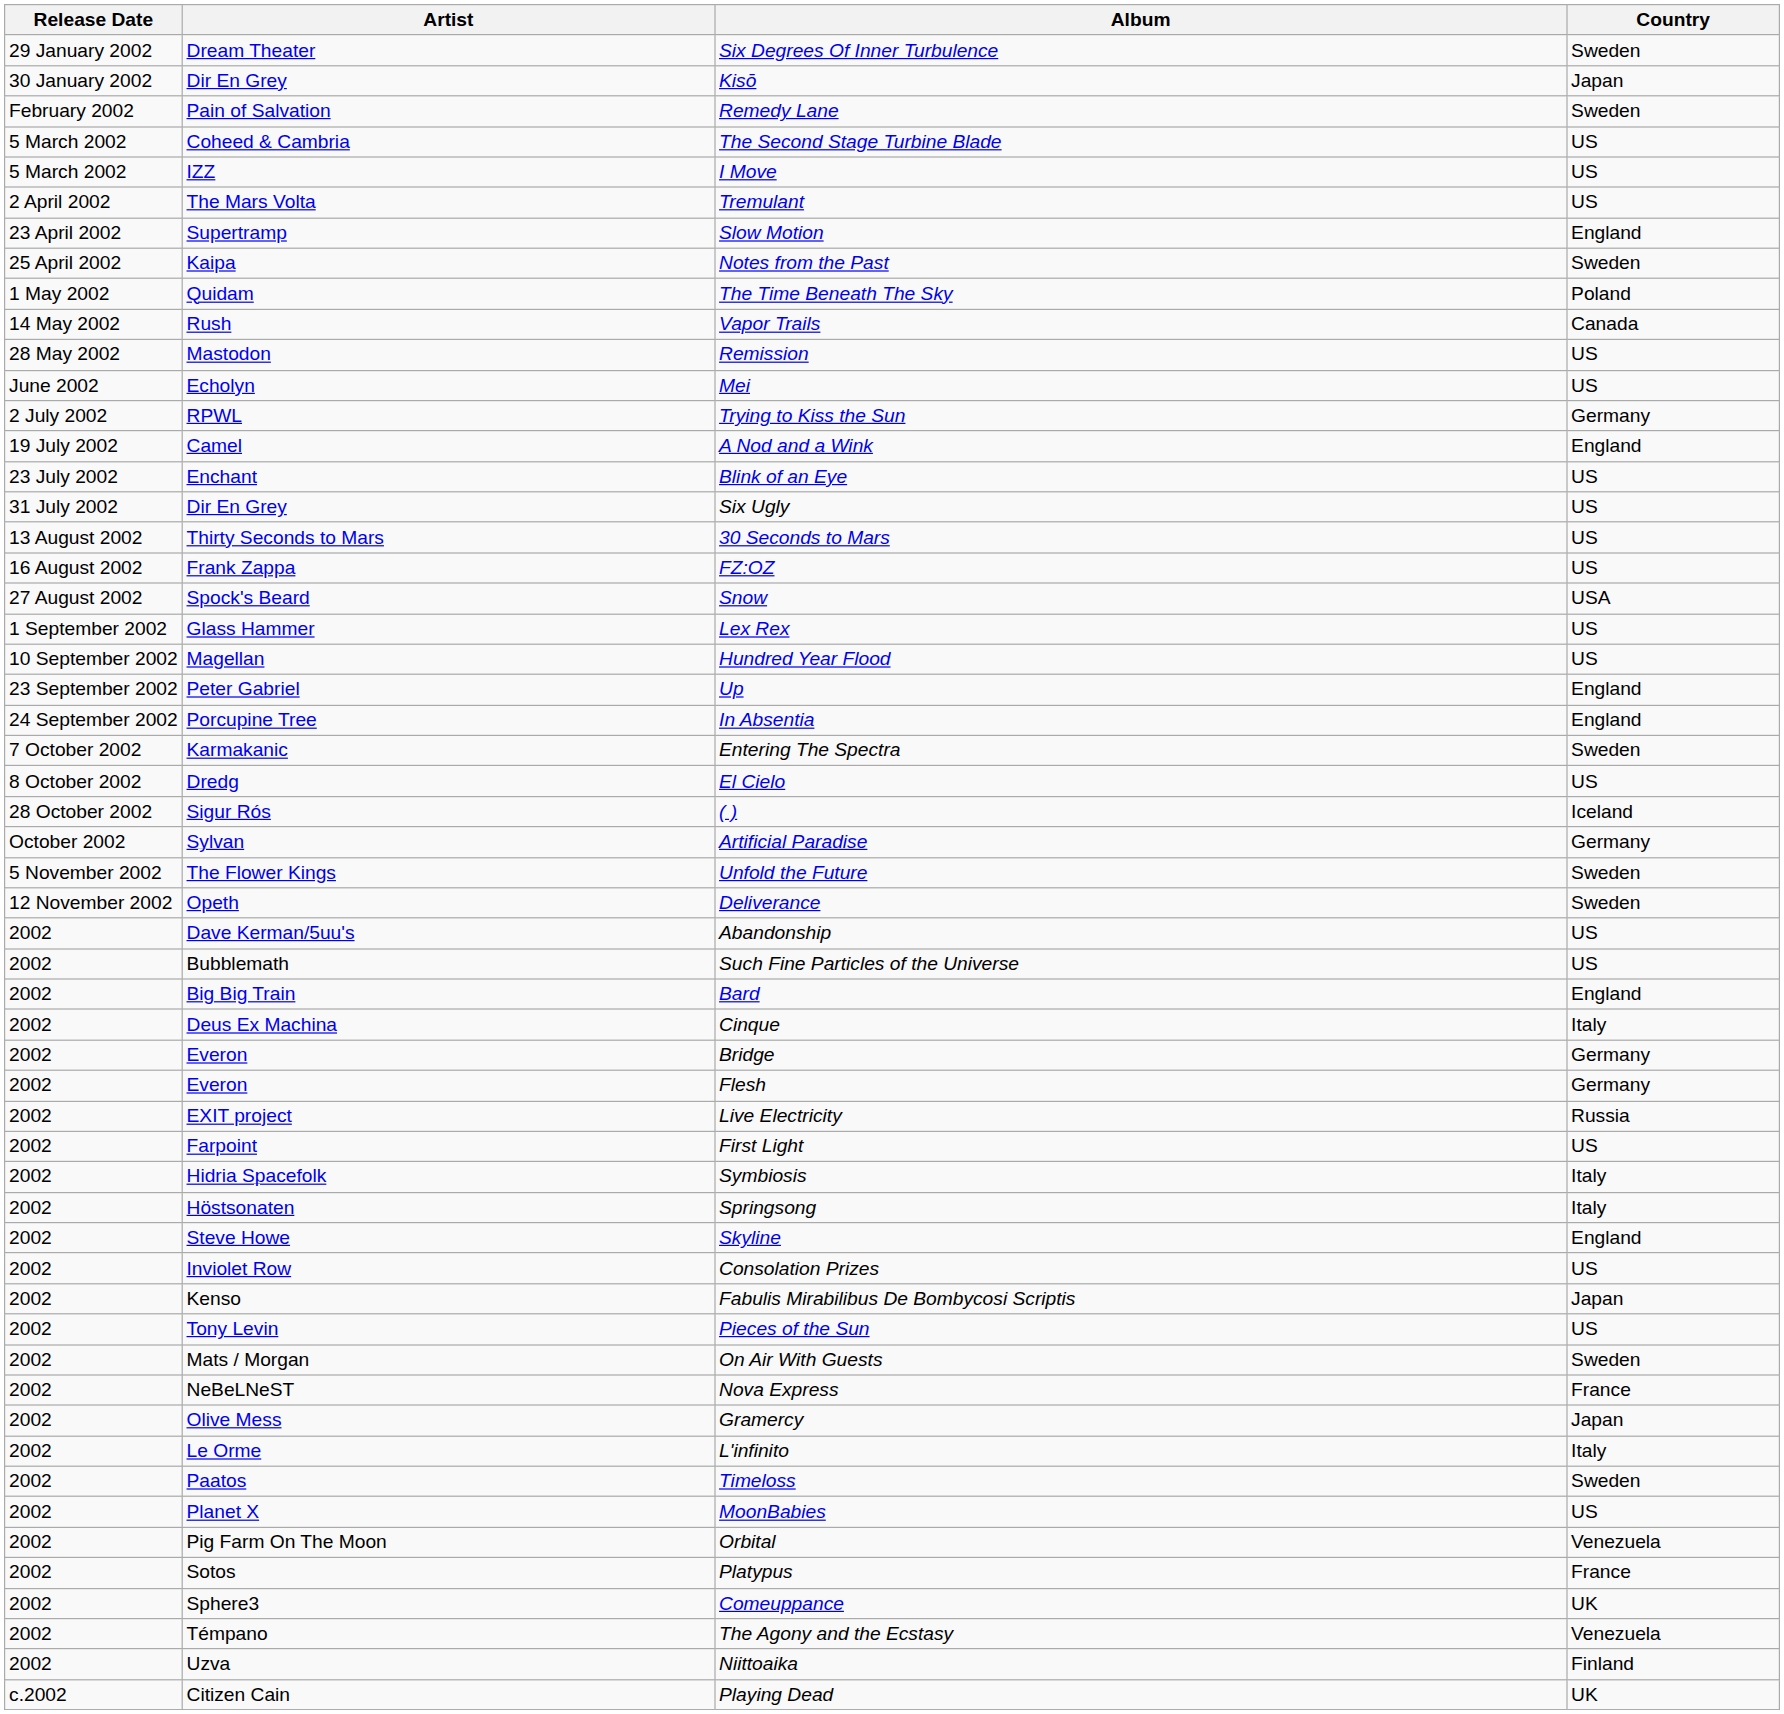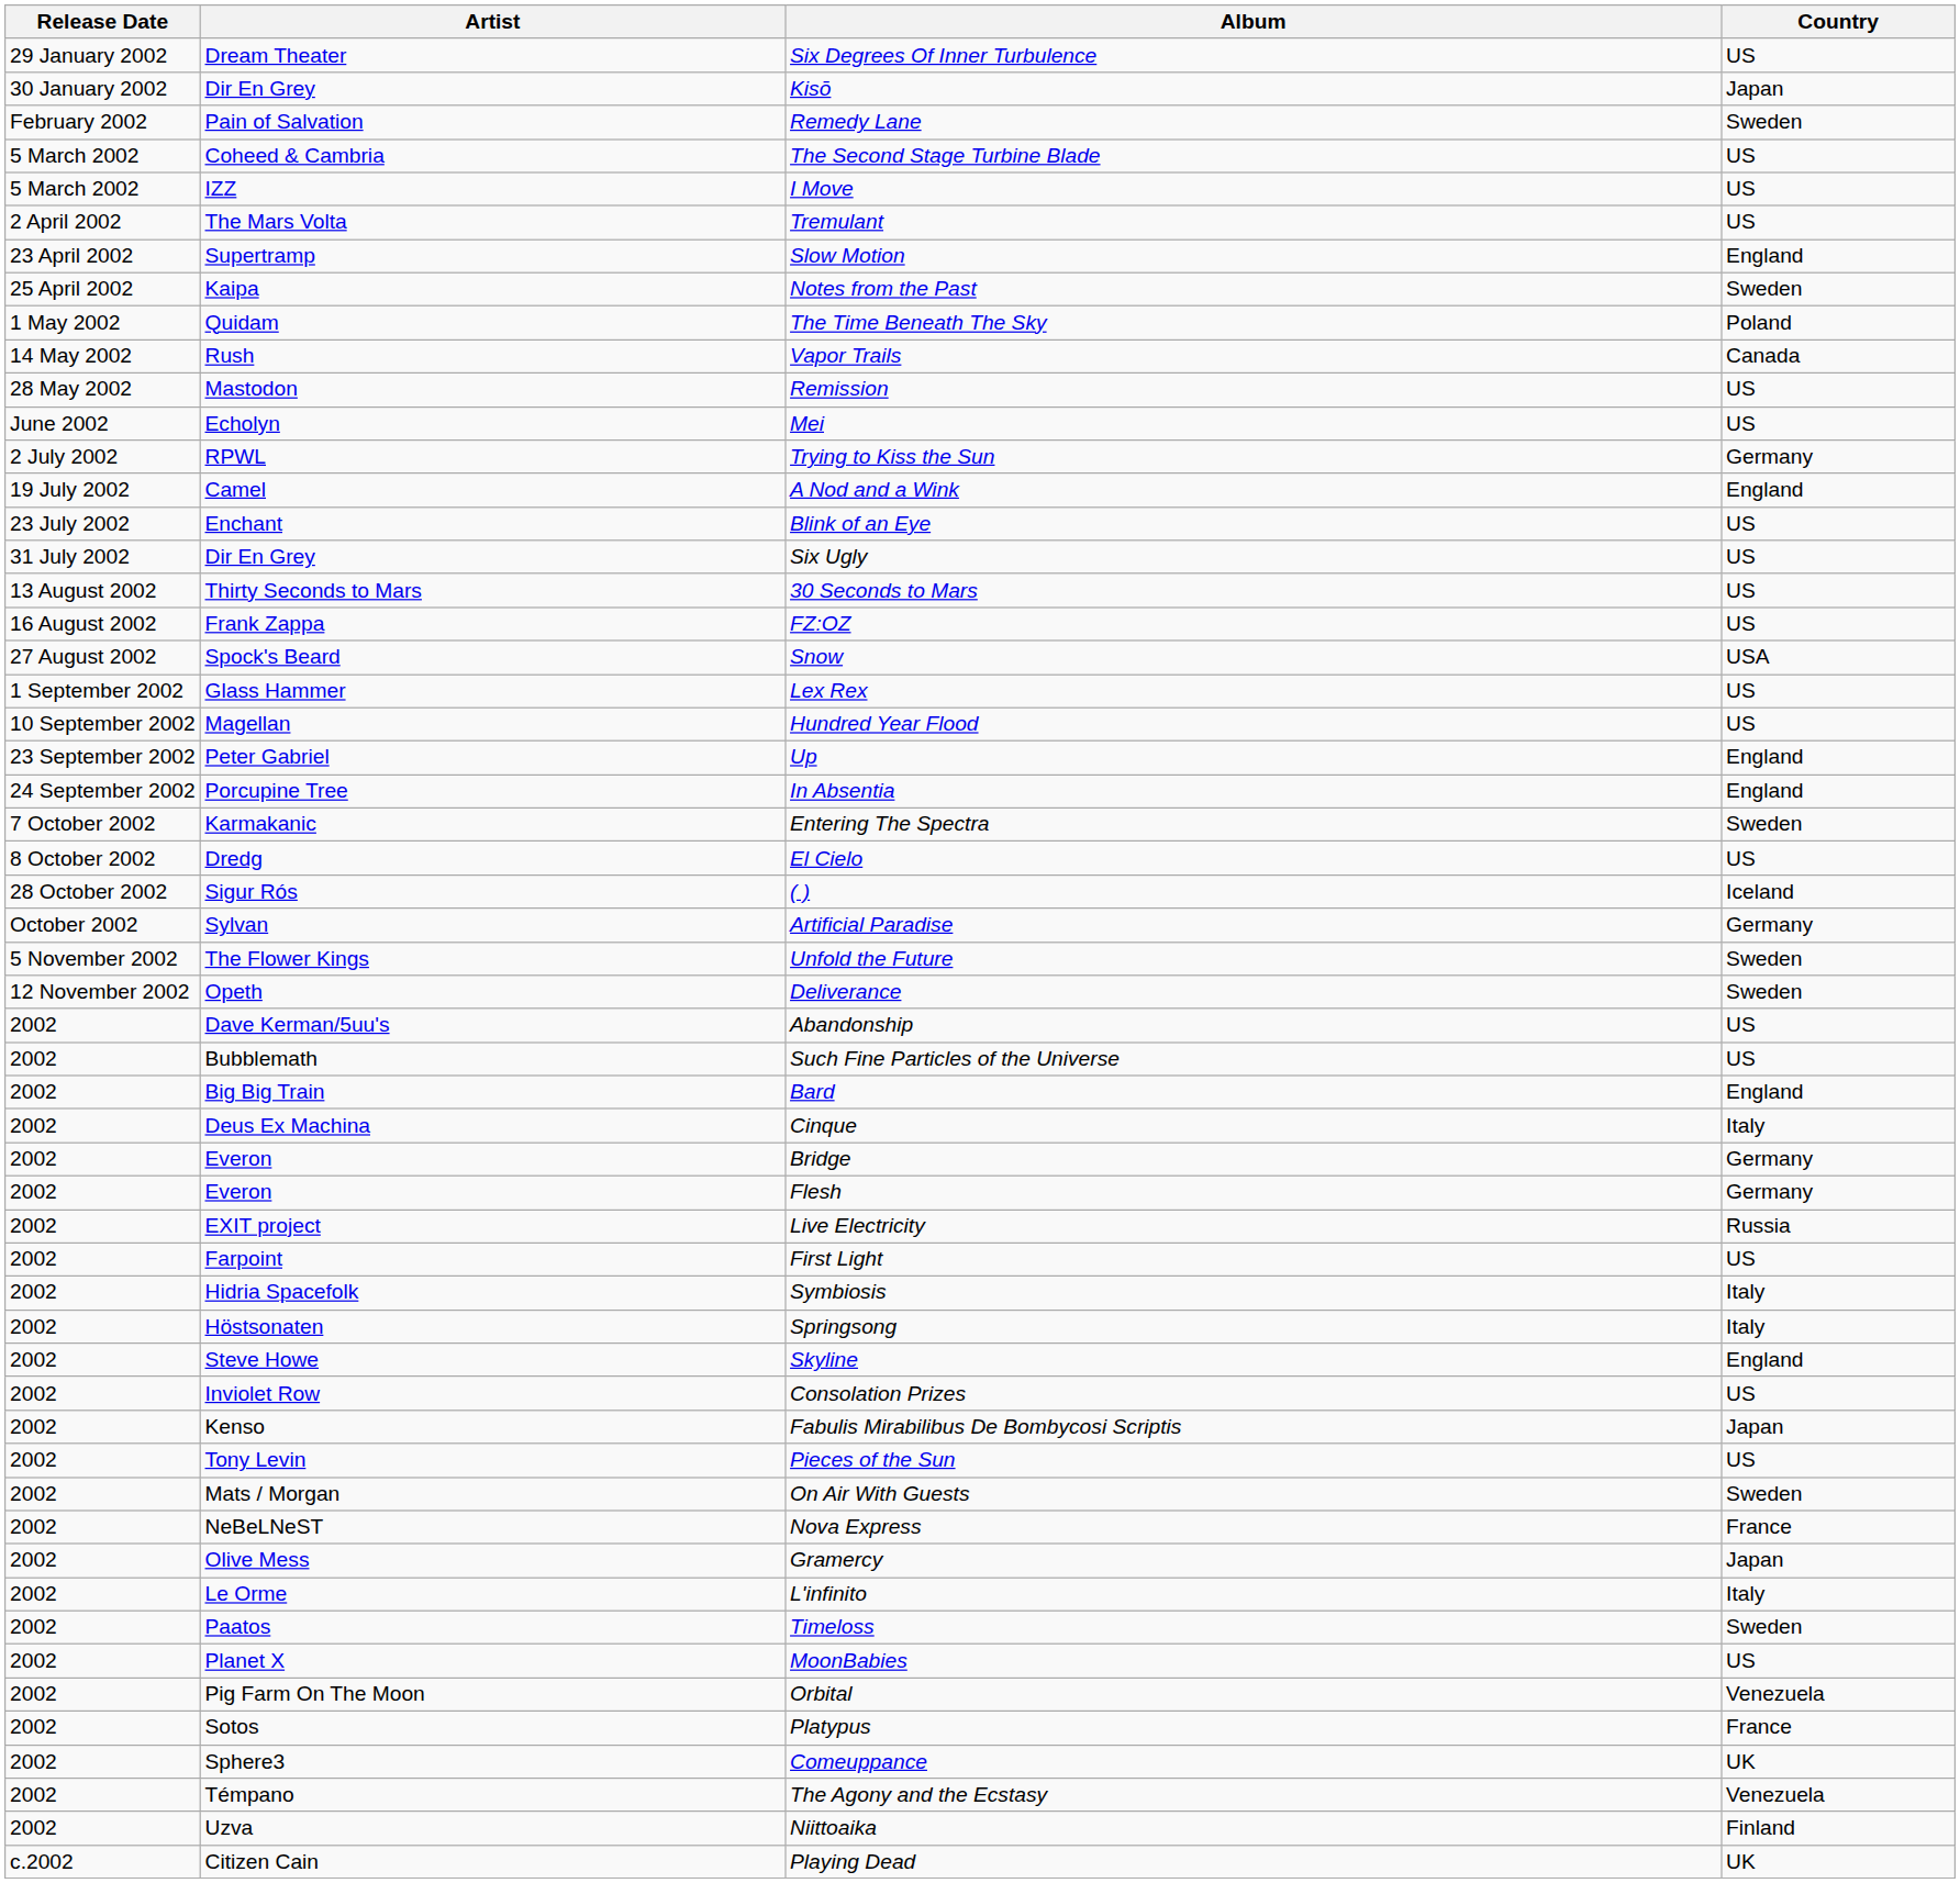Six Degrees Of Inner Turbulence | Country: Sweden -> US
